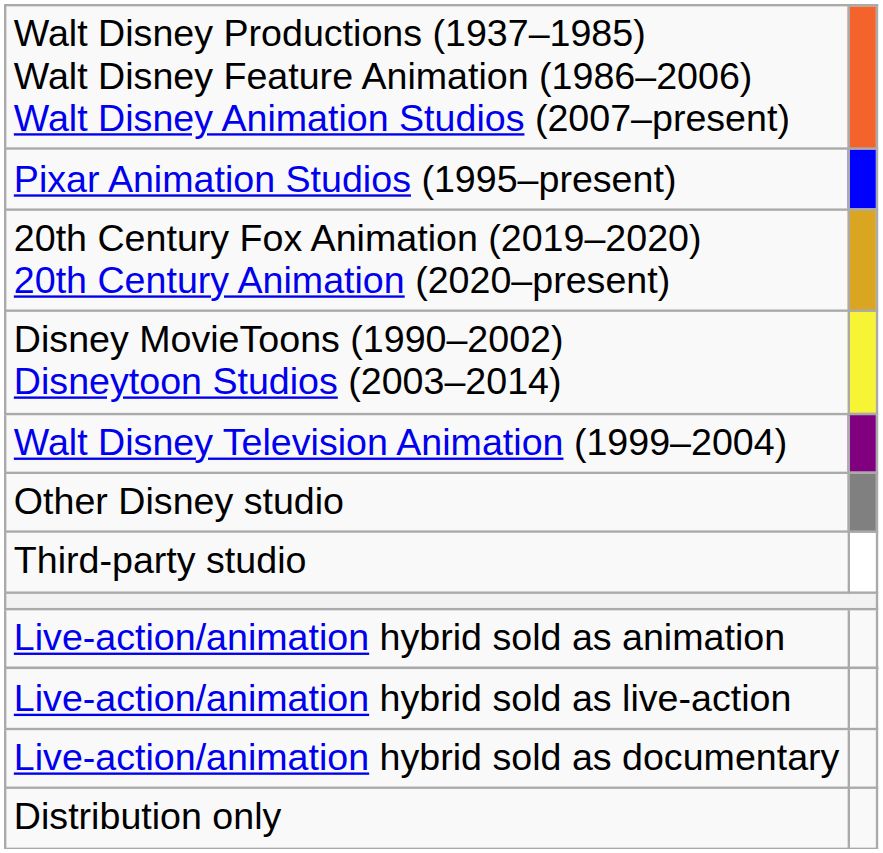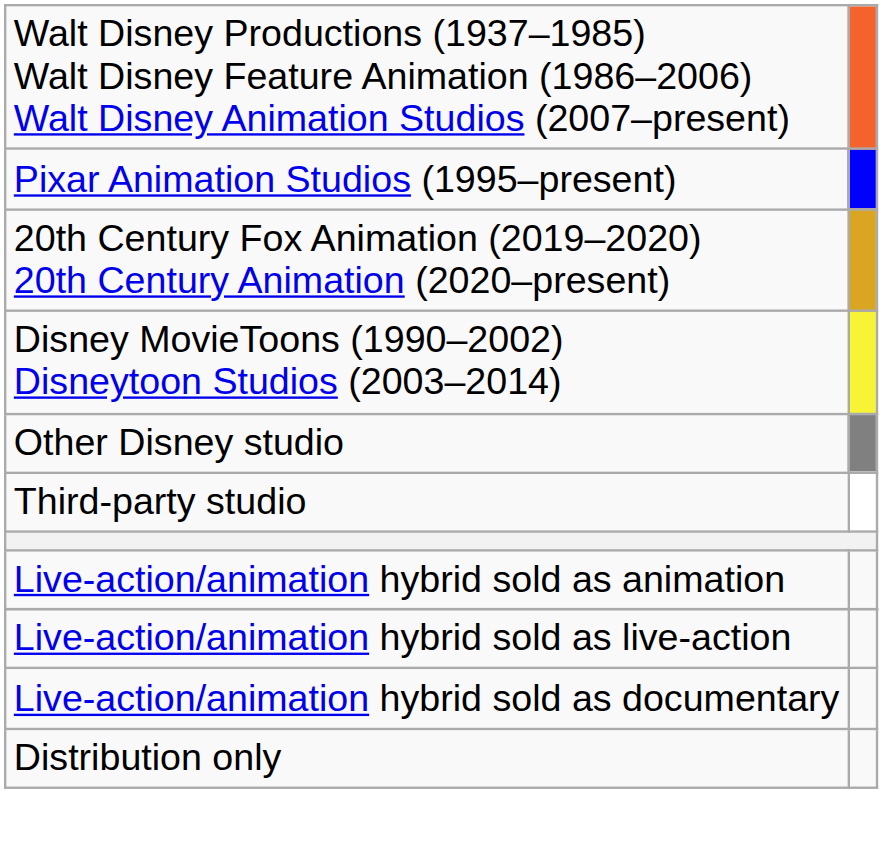- row: Walt Disney Television Animation (1999–2004)
